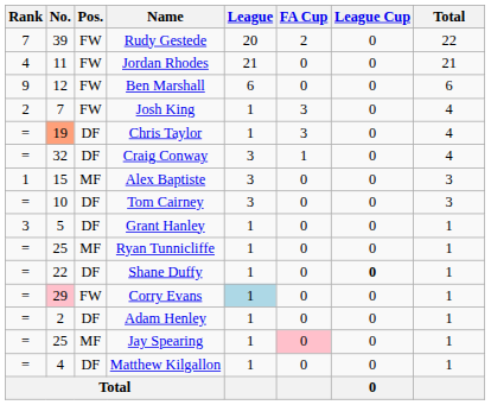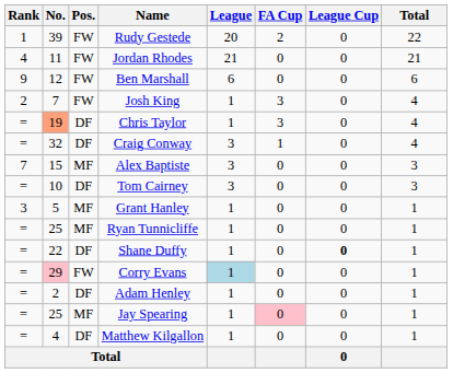Rudy Gestede | Rank: 7 -> 1
Alex Baptiste | Rank: 1 -> 7
Grant Hanley | Pos.: DF -> MF
